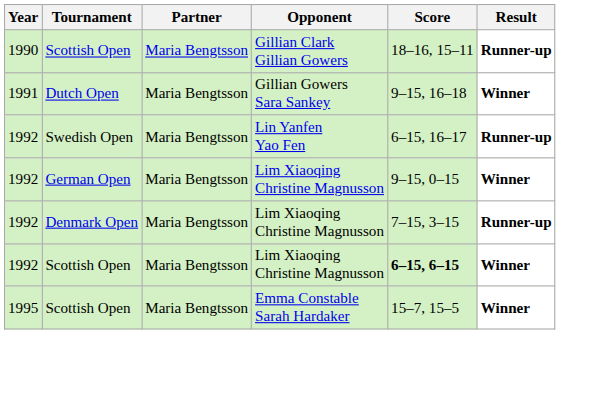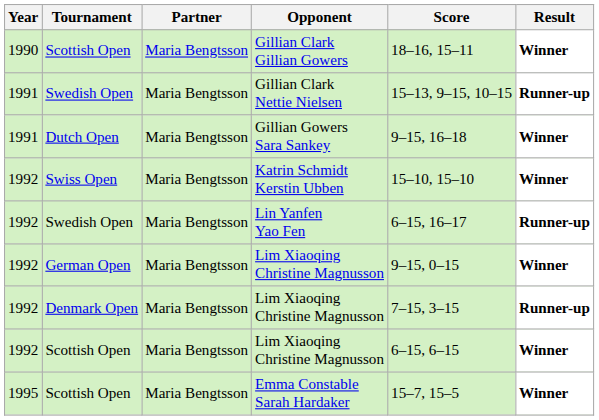Gillian Clark Gillian Gowers | Result: Runner-up -> Winner
+ row: 1991 | Swedish Open | Maria Bengtsson | Gillian Clark Nettie Nielsen | 15–13, 9–15, 10–15 | Runner-up
+ row: 1992 | Swiss Open | Maria Bengtsson | Katrin Schmidt Kerstin Ubben | 15–10, 15–10 | Winner
Scottish Open / Lim Xiaoqing Christine Magnusson | Score: bold -> normal
